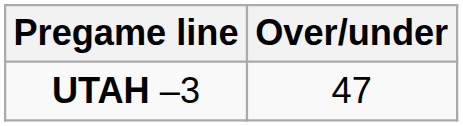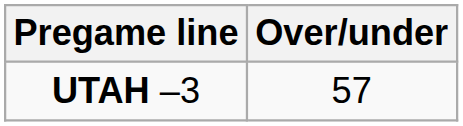UTAH –3 | Over/under: 47 -> 57
